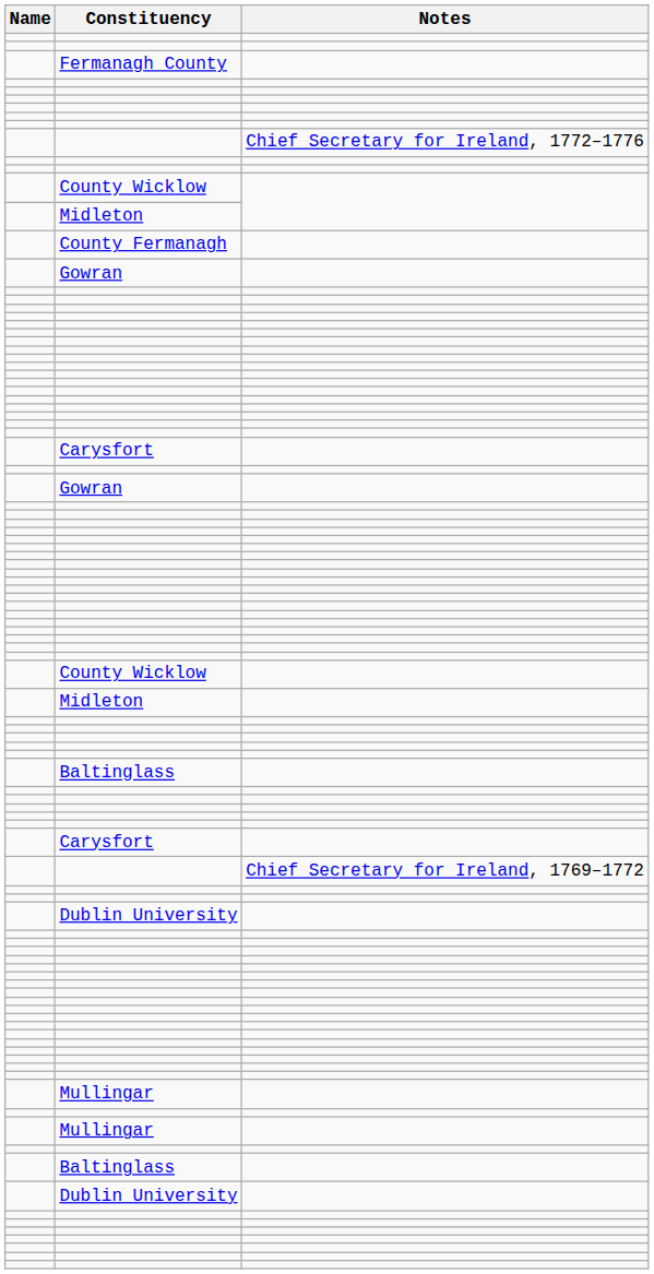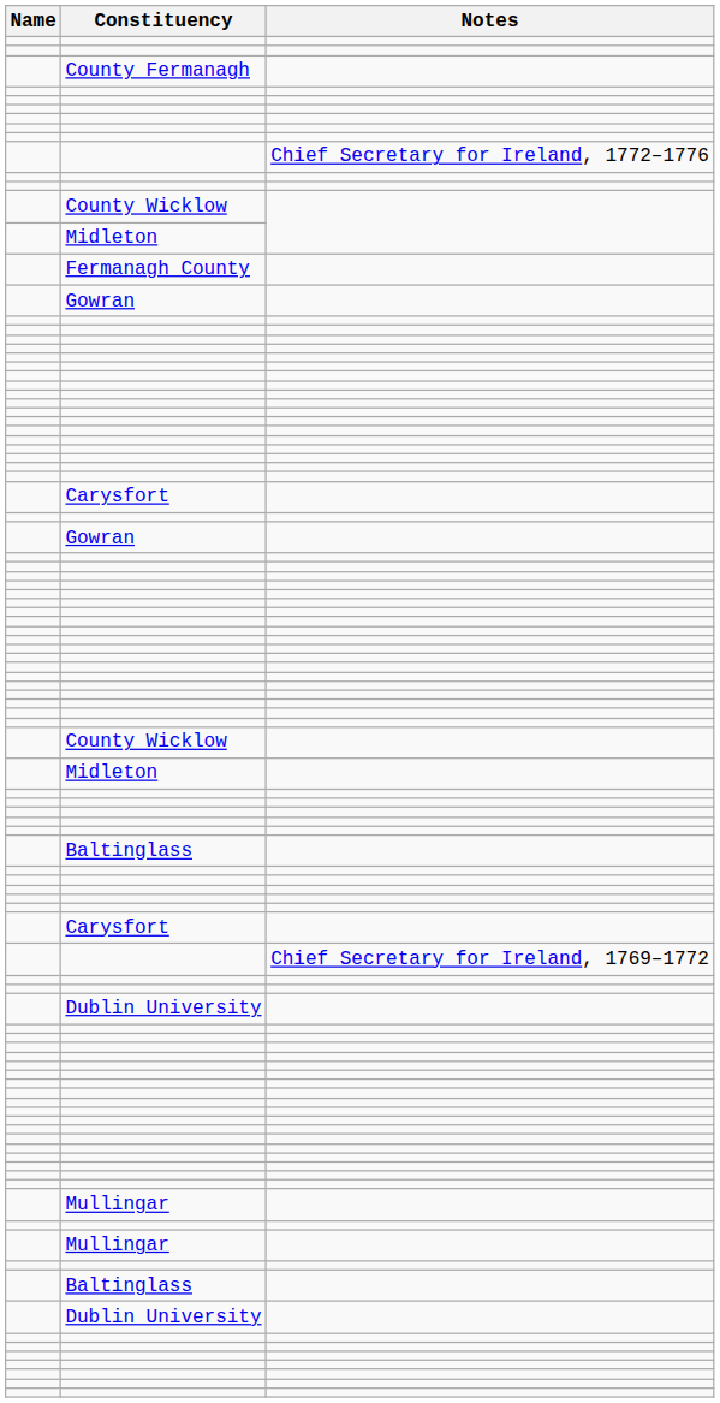rows swapped: Fermanagh County <-> County Fermanagh
